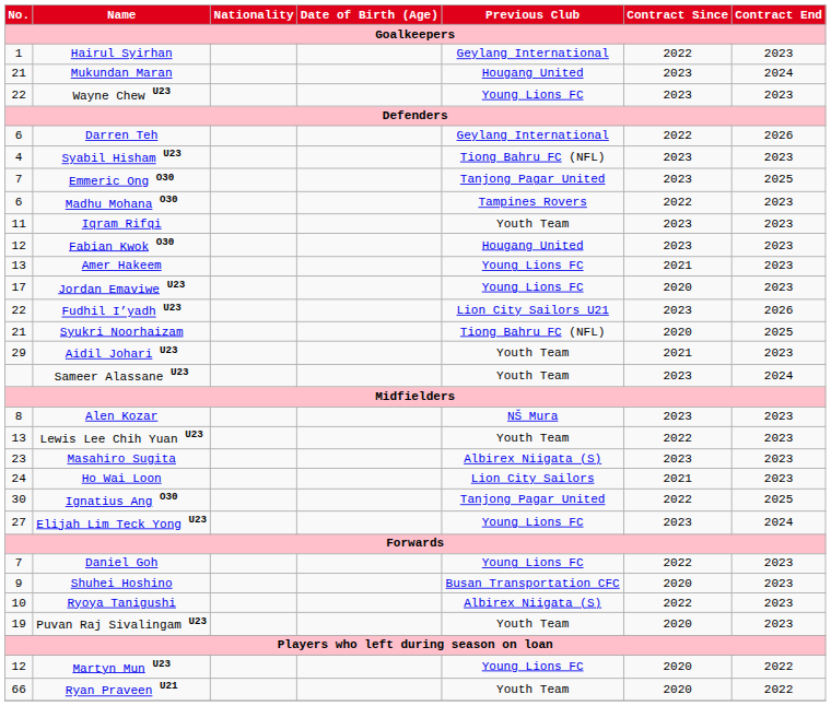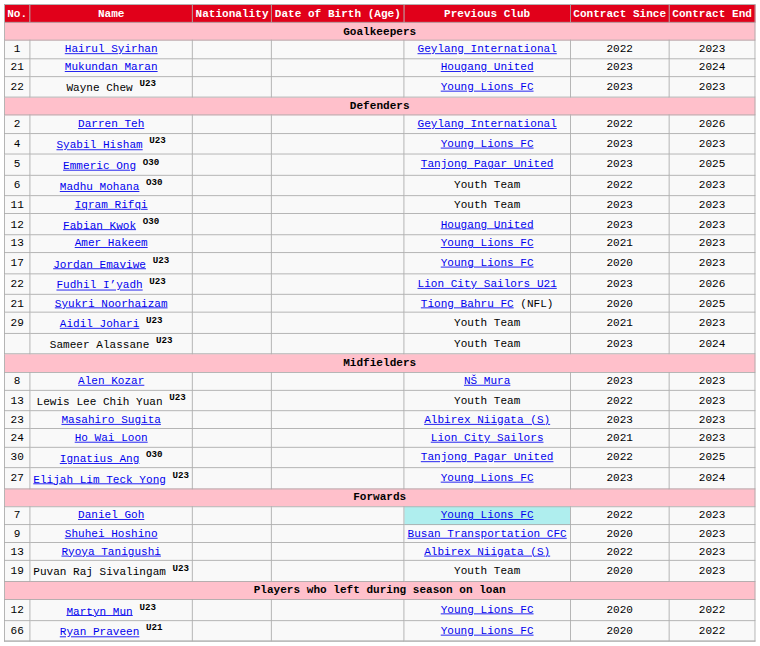Darren Teh | No.: 6 -> 2
Syabil Hisham U23 | Previous Club: Tiong Bahru FC (NFL) -> Young Lions FC
Emmeric Ong O30 | No.: 7 -> 5
Madhu Mohana O30 | Previous Club: Tampines Rovers -> Youth Team
Daniel Goh | Previous Club: no background -> paleturquoise background
Ryoya Tanigushi | No.: 10 -> 13
Ryan Praveen U21 | Previous Club: Youth Team -> Young Lions FC
